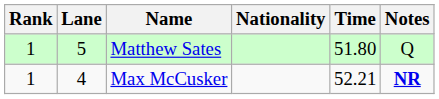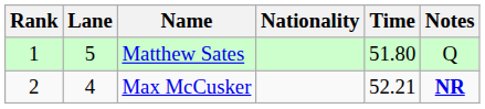Max McCusker | Rank: 1 -> 2
